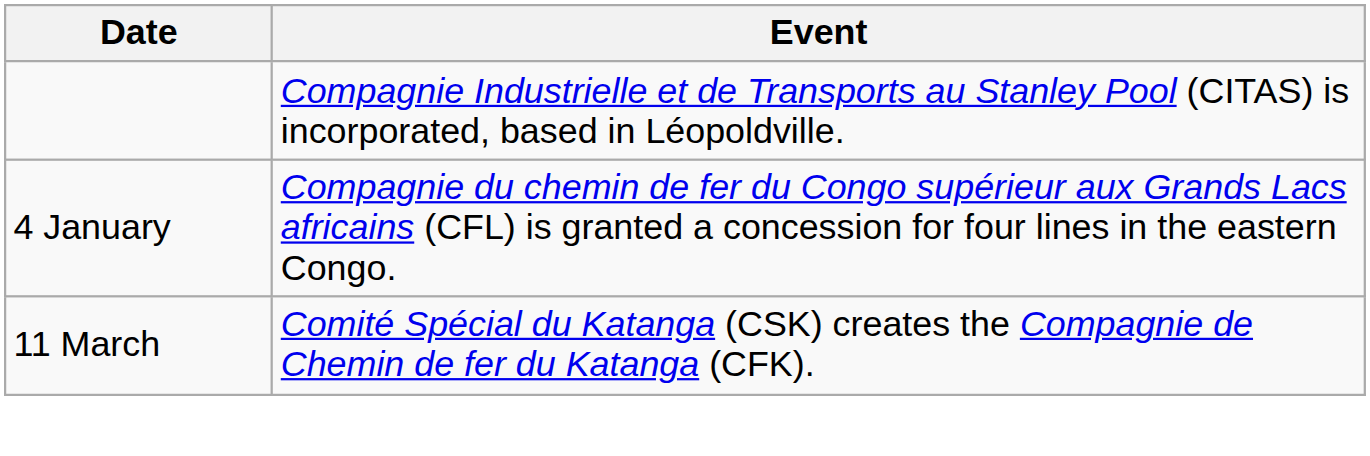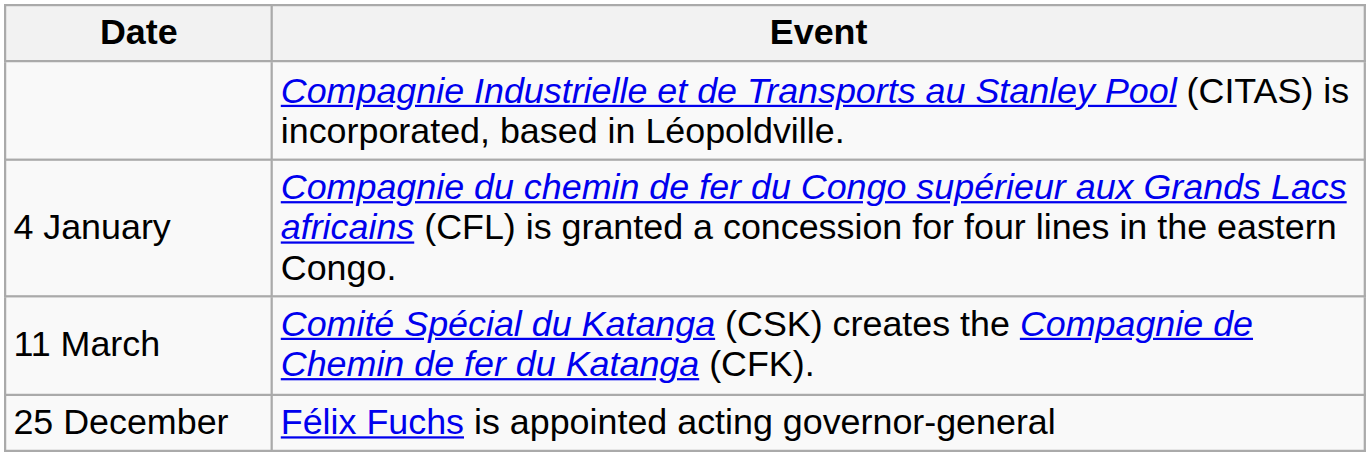+ row: 25 December | Félix Fuchs is appointed acting governor-general
